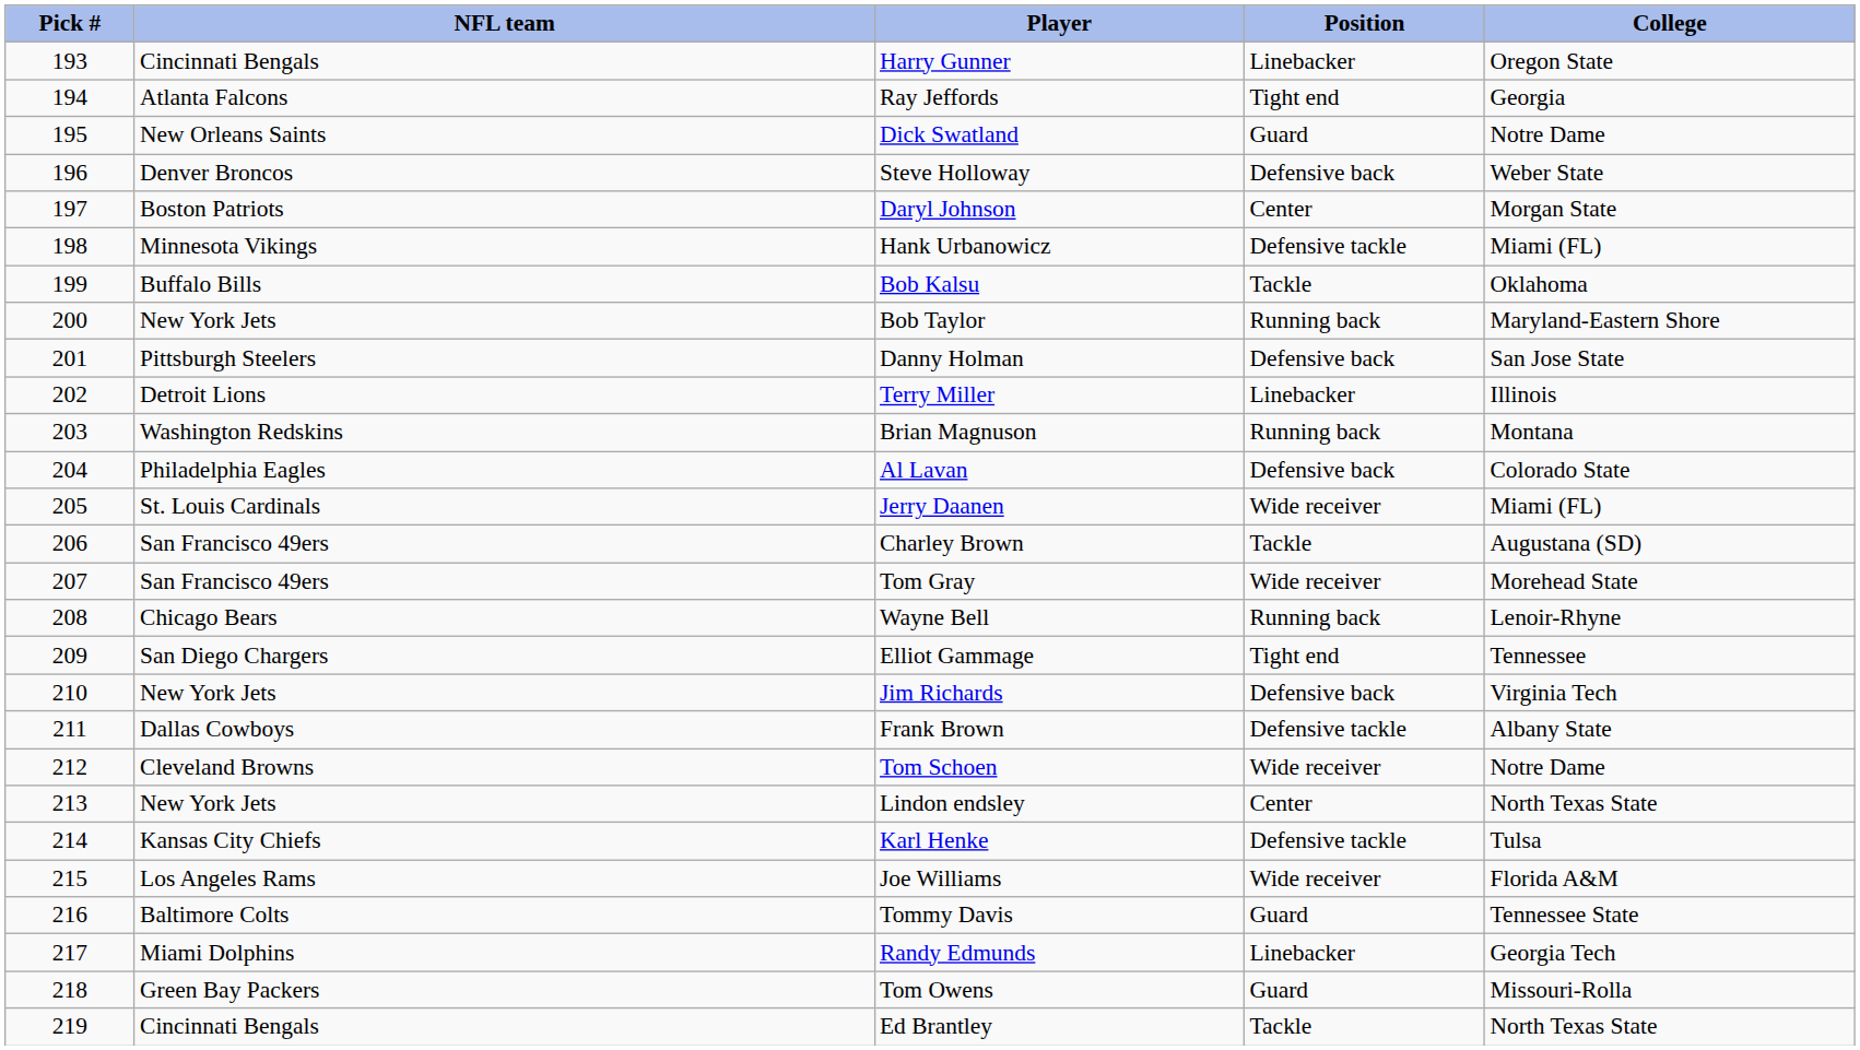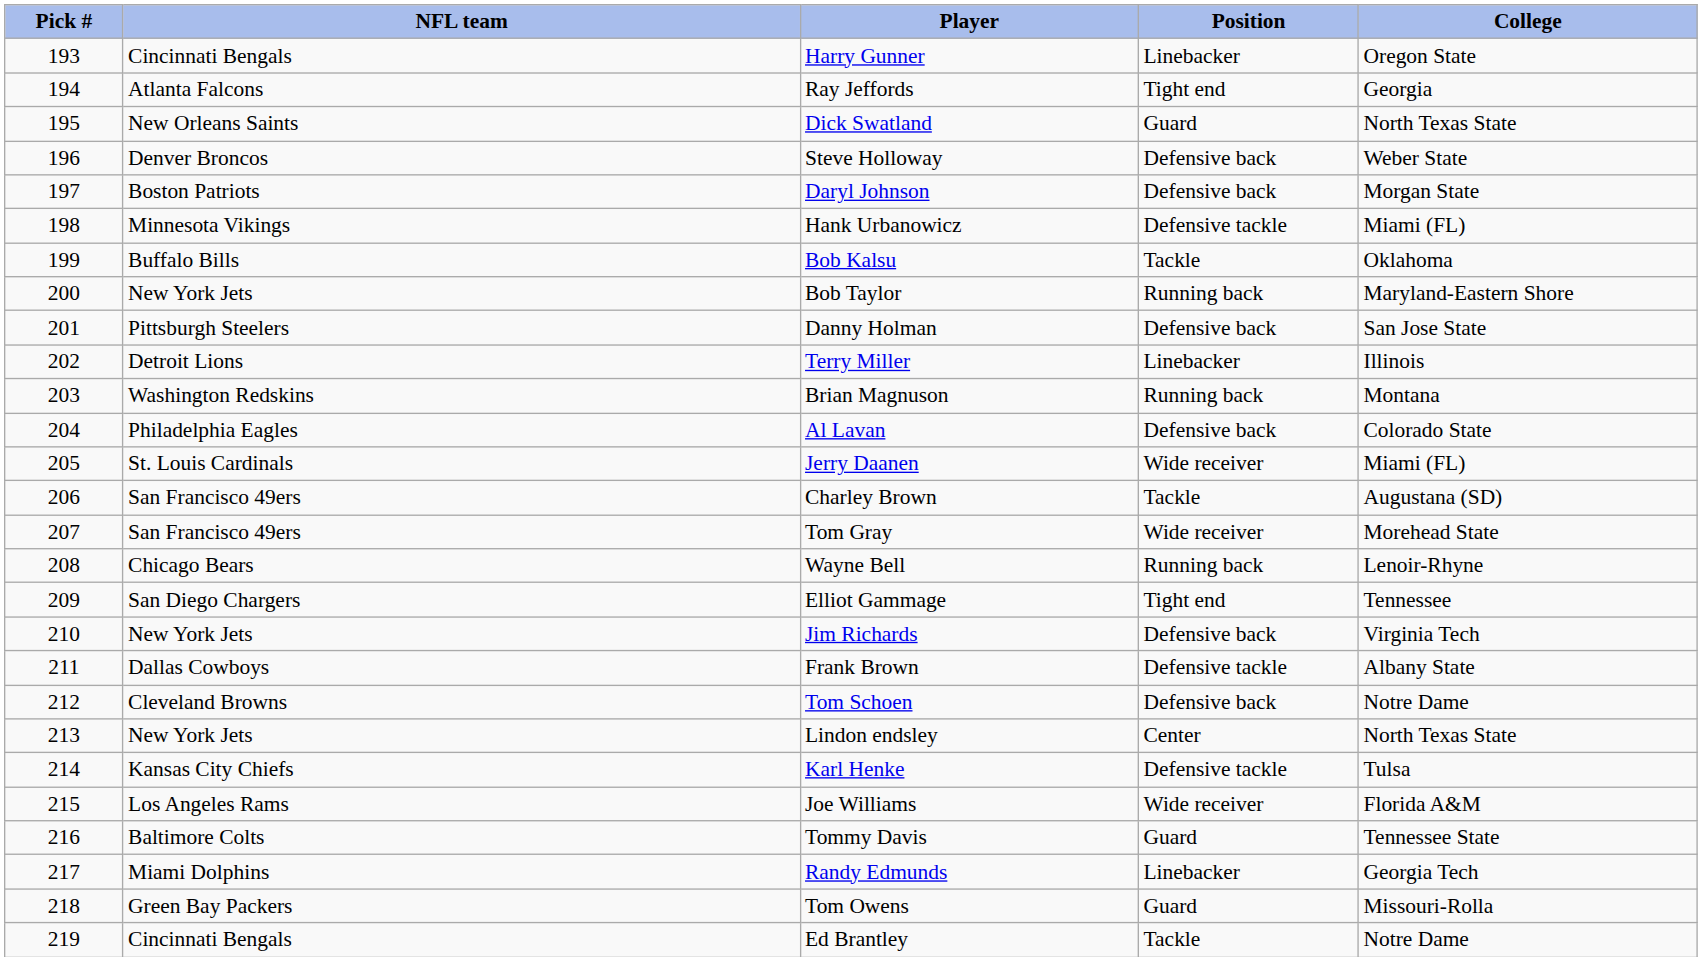Dick Swatland | College: Notre Dame -> North Texas State
Daryl Johnson | Position: Center -> Defensive back
Tom Schoen | Position: Wide receiver -> Defensive back
Ed Brantley | College: North Texas State -> Notre Dame
